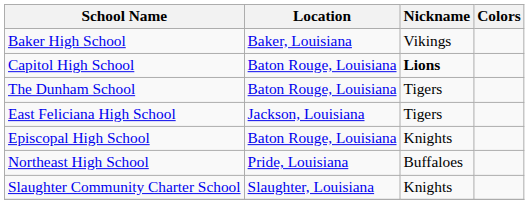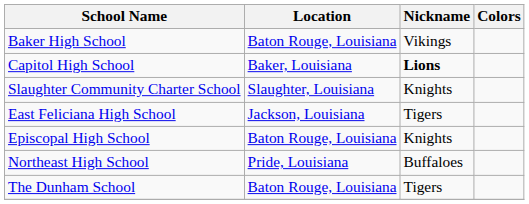Baker High School | Location: Baker, Louisiana -> Baton Rouge, Louisiana
Capitol High School | Location: Baton Rouge, Louisiana -> Baker, Louisiana
rows swapped: The Dunham School <-> Slaughter Community Charter School
